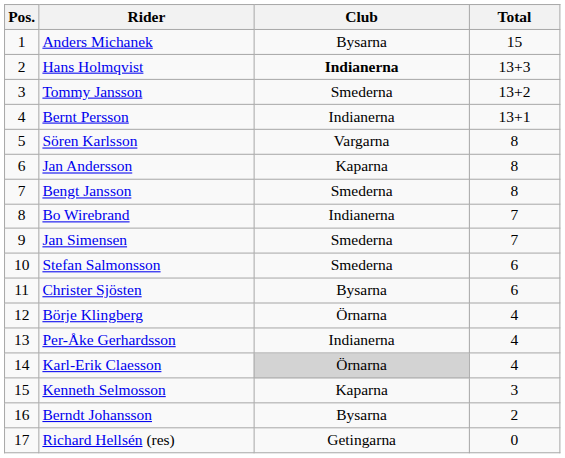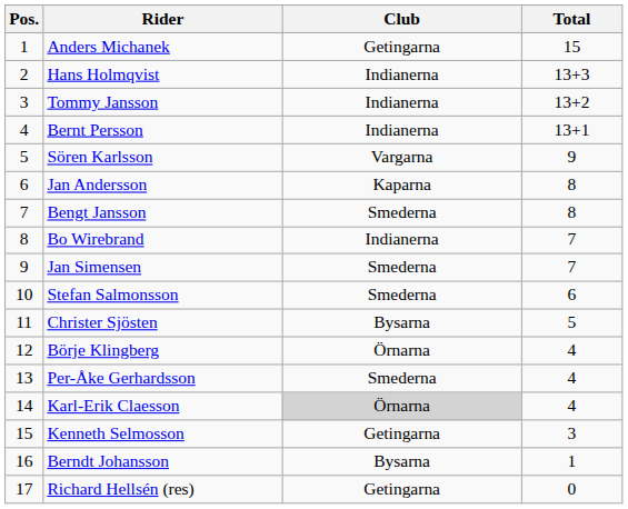Anders Michanek | Club: Bysarna -> Getingarna
Hans Holmqvist | Club: bold -> normal
Tommy Jansson | Club: Smederna -> Indianerna
Sören Karlsson | Total: 8 -> 9
Christer Sjösten | Total: 6 -> 5
Per-Åke Gerhardsson | Club: Indianerna -> Smederna
Kenneth Selmosson | Club: Kaparna -> Getingarna
Berndt Johansson | Total: 2 -> 1
